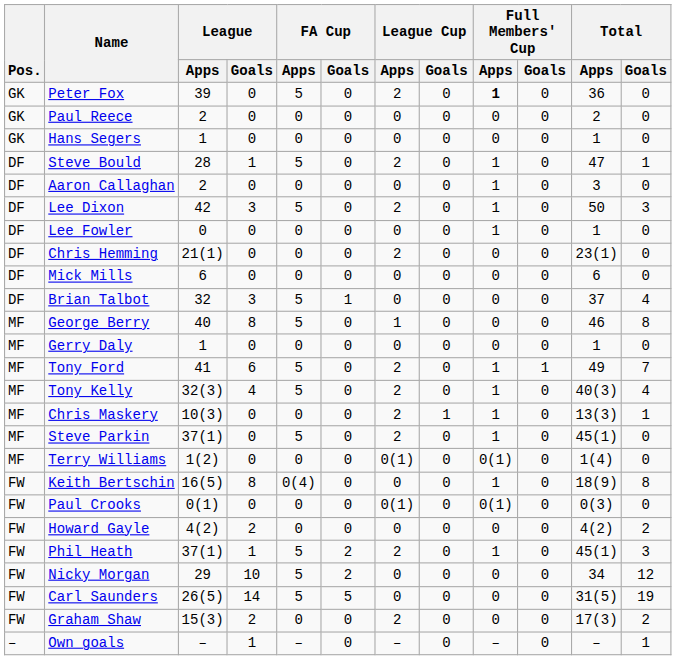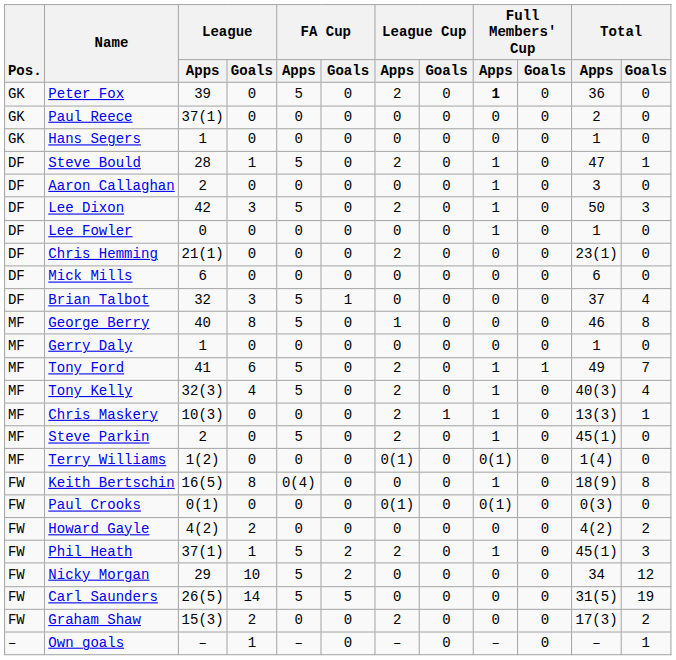Paul Reece | League / Apps: 2 -> 37(1)
Steve Parkin | League / Apps: 37(1) -> 2
